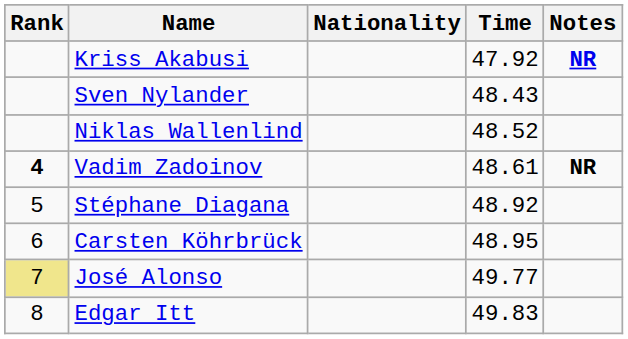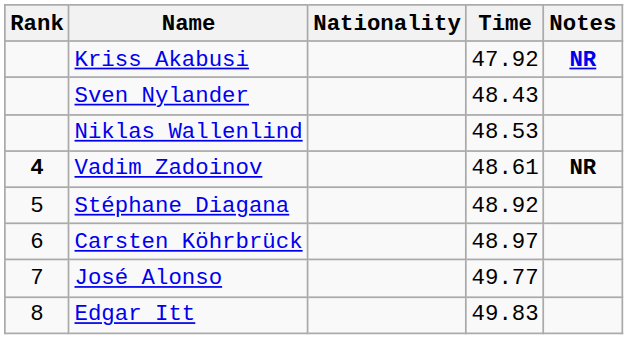Niklas Wallenlind | Time: 48.52 -> 48.53
Carsten Köhrbrück | Time: 48.95 -> 48.97
José Alonso | Rank: khaki background -> no background
